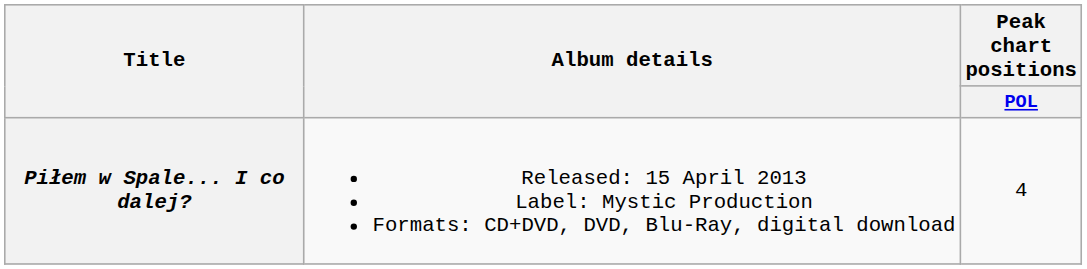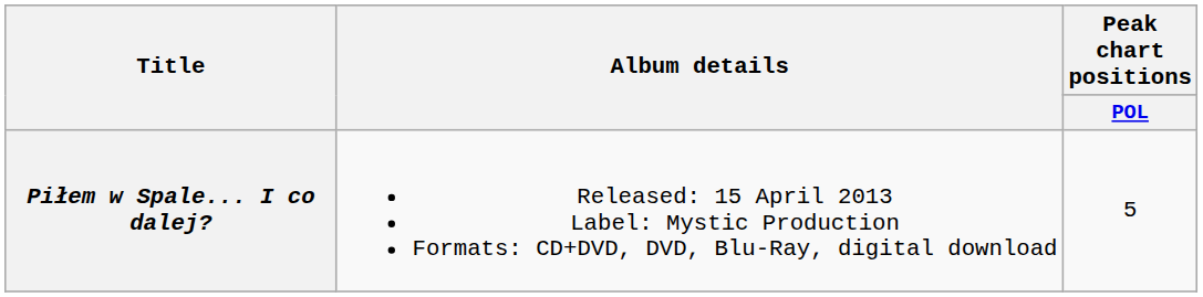Piłem w Spale... I co dalej? | Peak chart positions / POL: 4 -> 5
